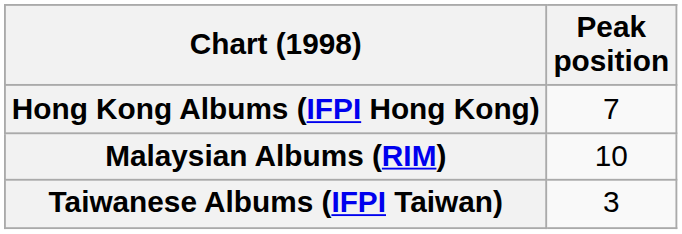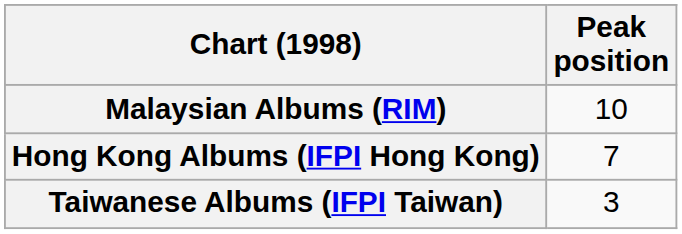rows swapped: Hong Kong Albums (IFPI Hong Kong) <-> Malaysian Albums (RIM)
